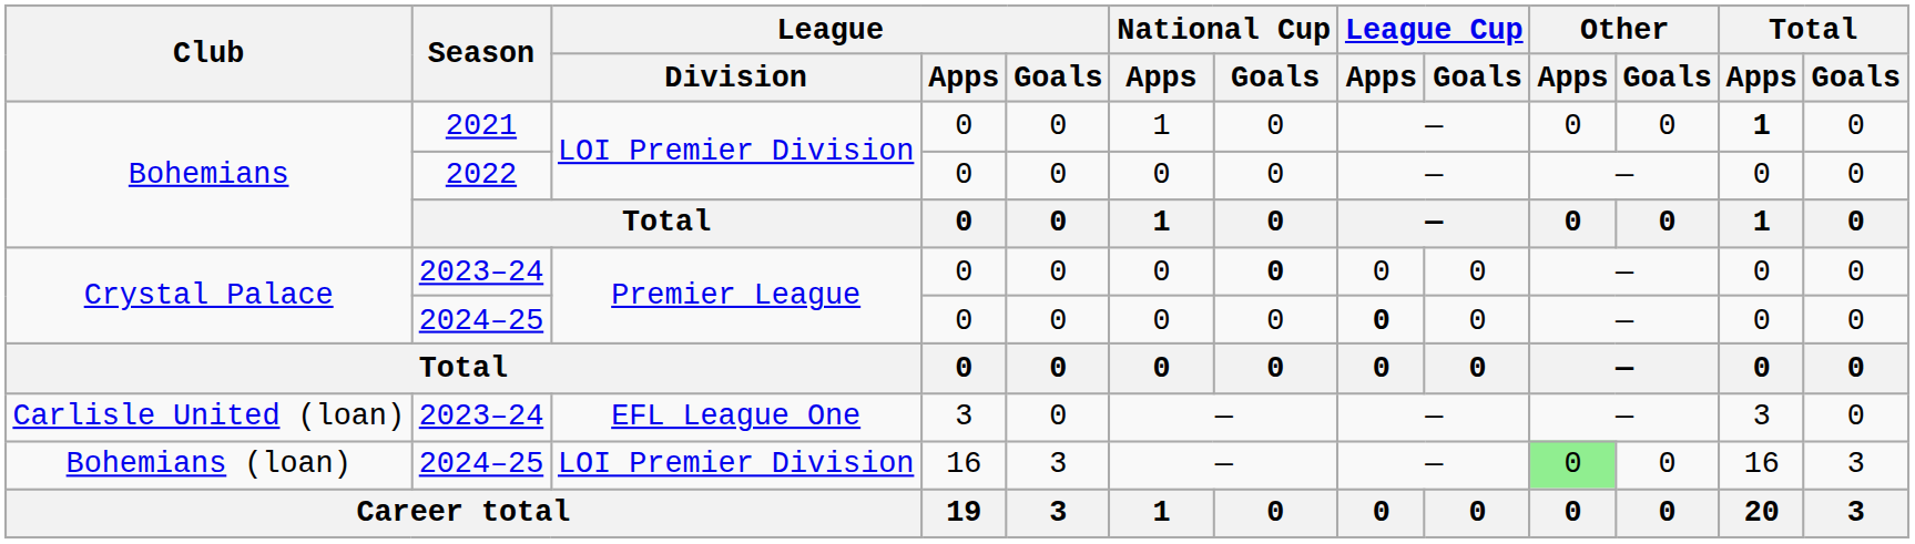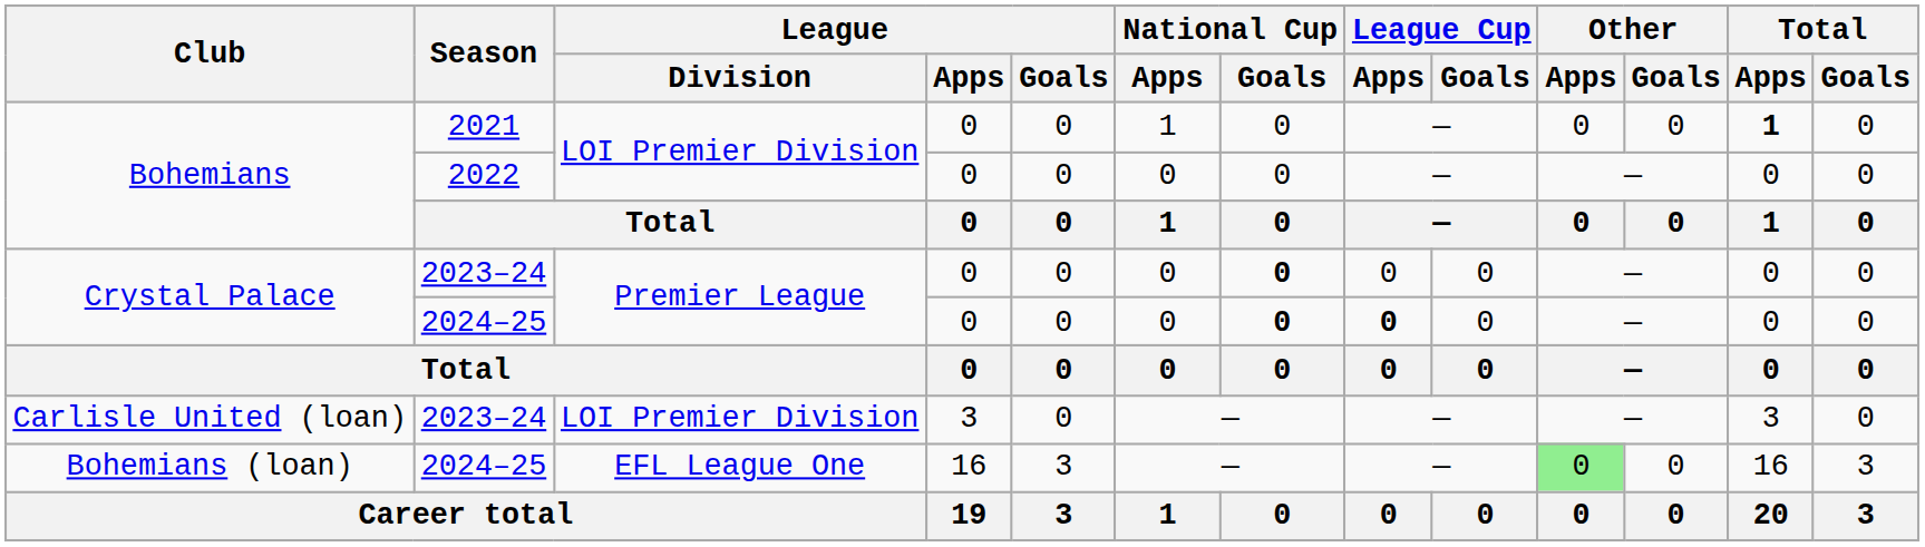Crystal Palace / 2024–25 | National Cup / Goals: normal -> bold
Carlisle United (loan) | League / Division: EFL League One -> LOI Premier Division
Bohemians (loan) | League / Division: LOI Premier Division -> EFL League One
